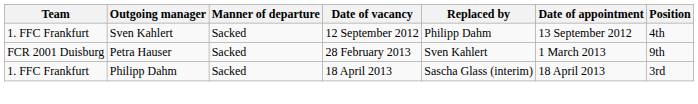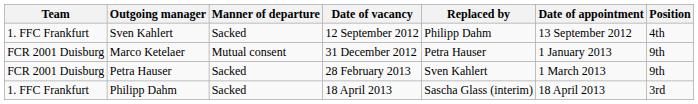+ row: FCR 2001 Duisburg | Marco Ketelaer | Mutual consent | 31 December 2012 | Petra Hauser | 1 January 2013 | 9th
